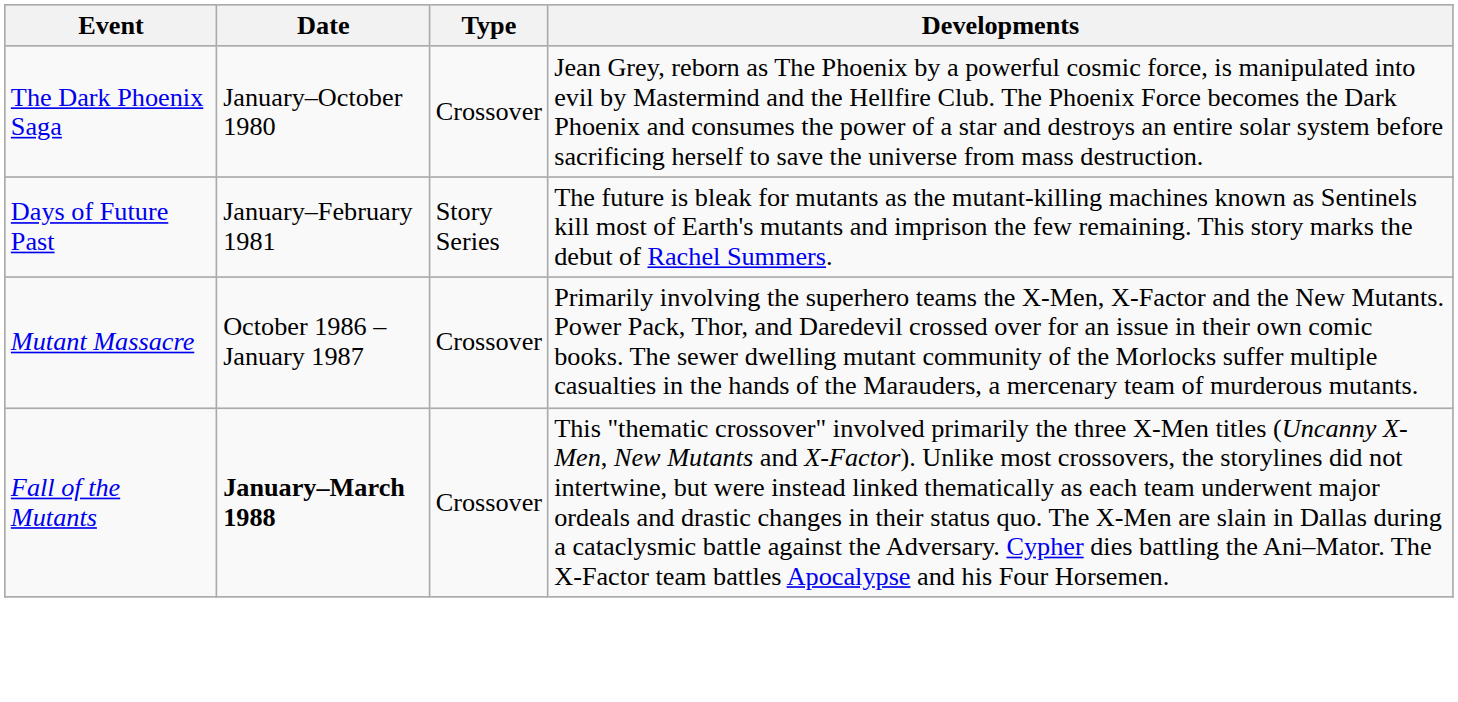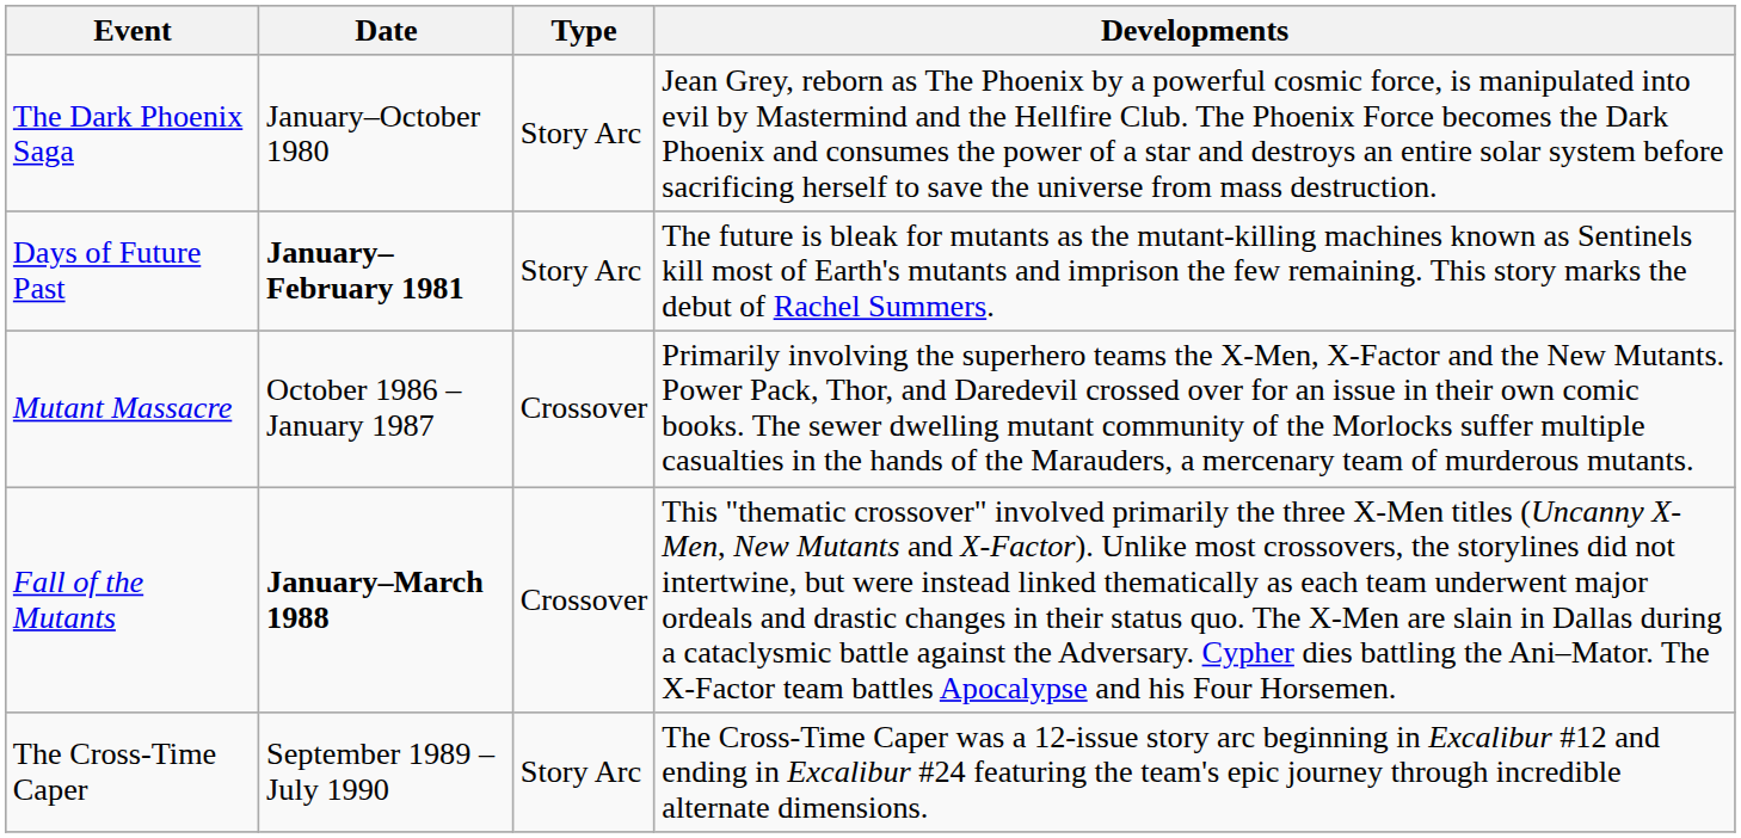The Dark Phoenix Saga | Type: Crossover -> Story Arc
Days of Future Past | Date: normal -> bold
Days of Future Past | Type: Story Series -> Story Arc
+ row: The Cross-Time Caper | September 1989 – July 1990 | Story Arc | The Cross-Time Caper was a 12-issue story arc beginning in Excalibur #12 and ending in Excalibur #24 featuring the team's epic journey through incredible alternate dimensions.
